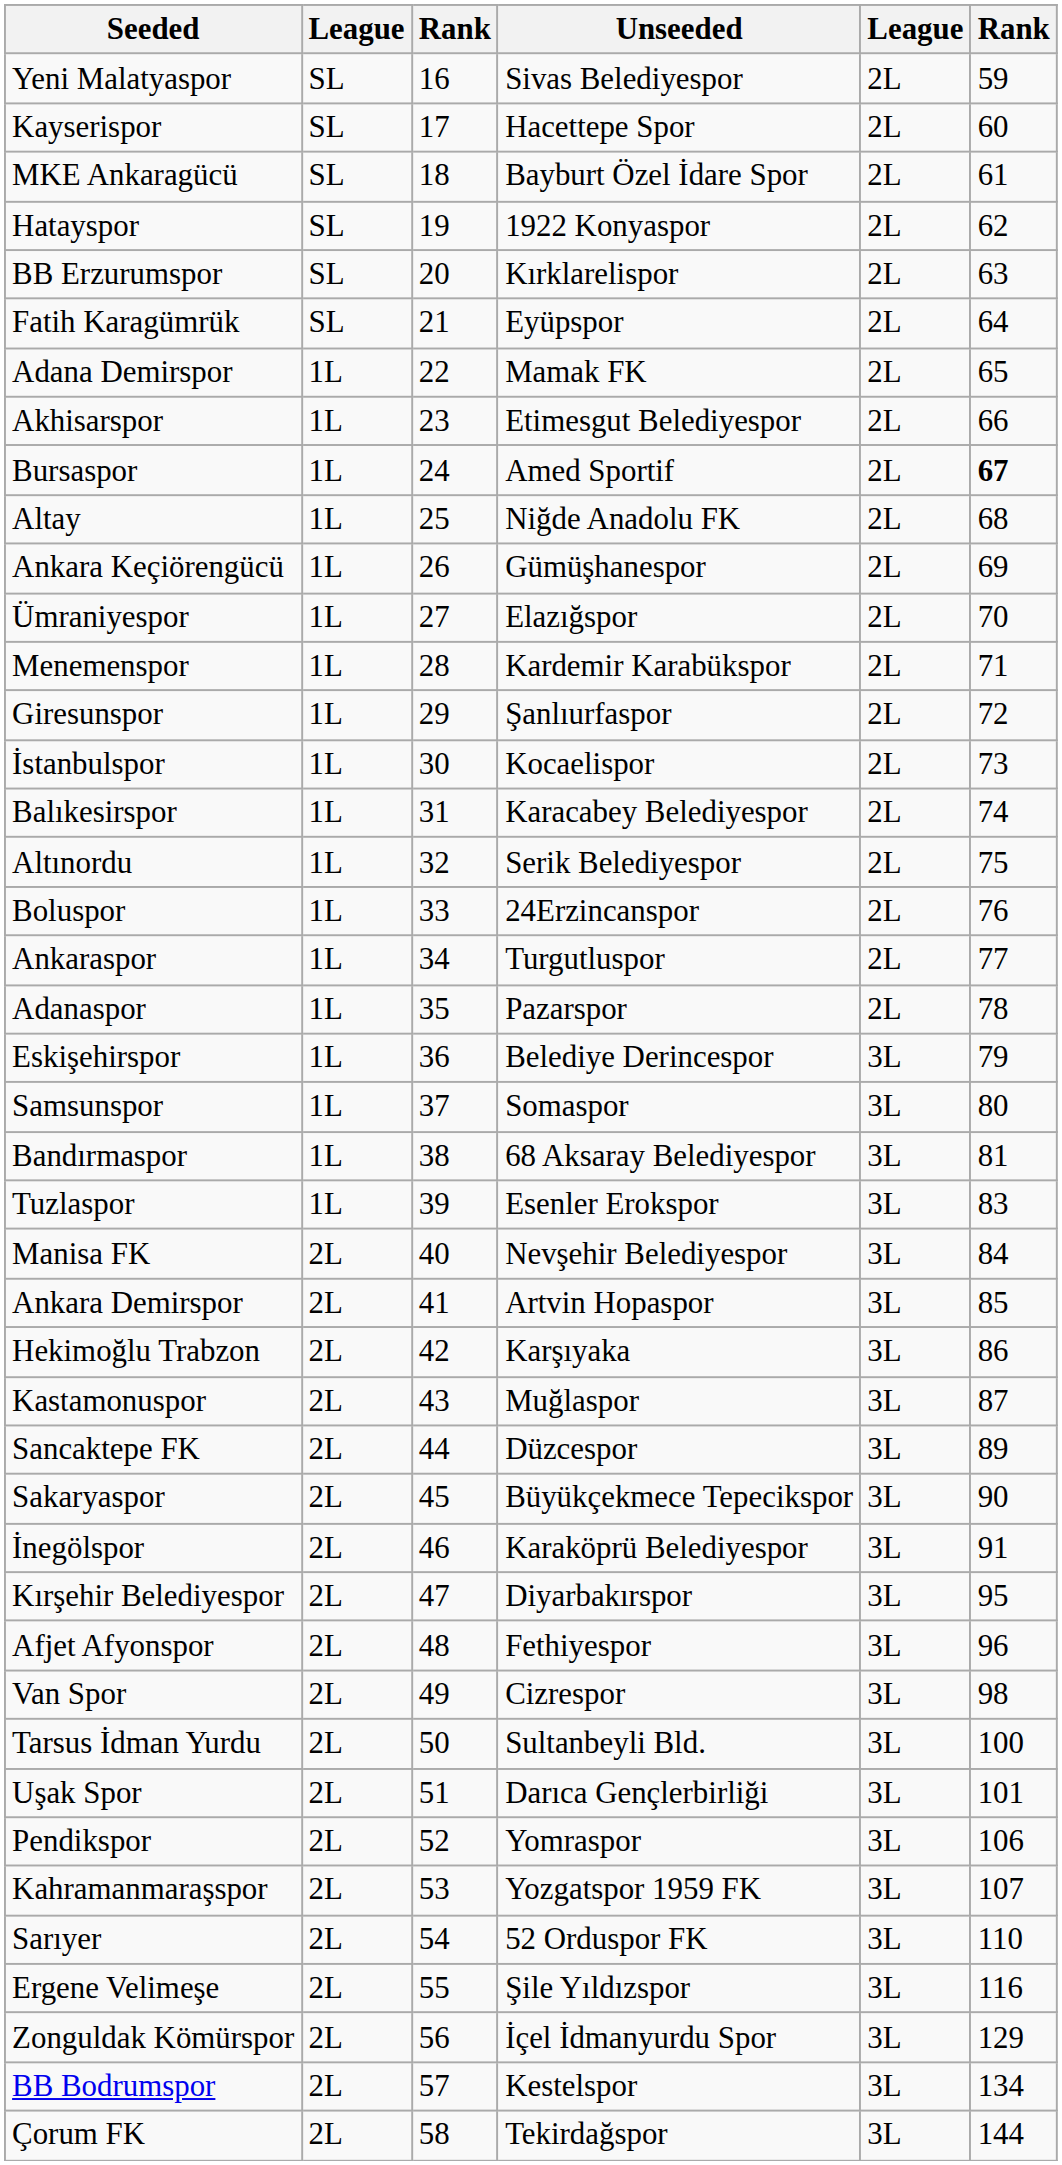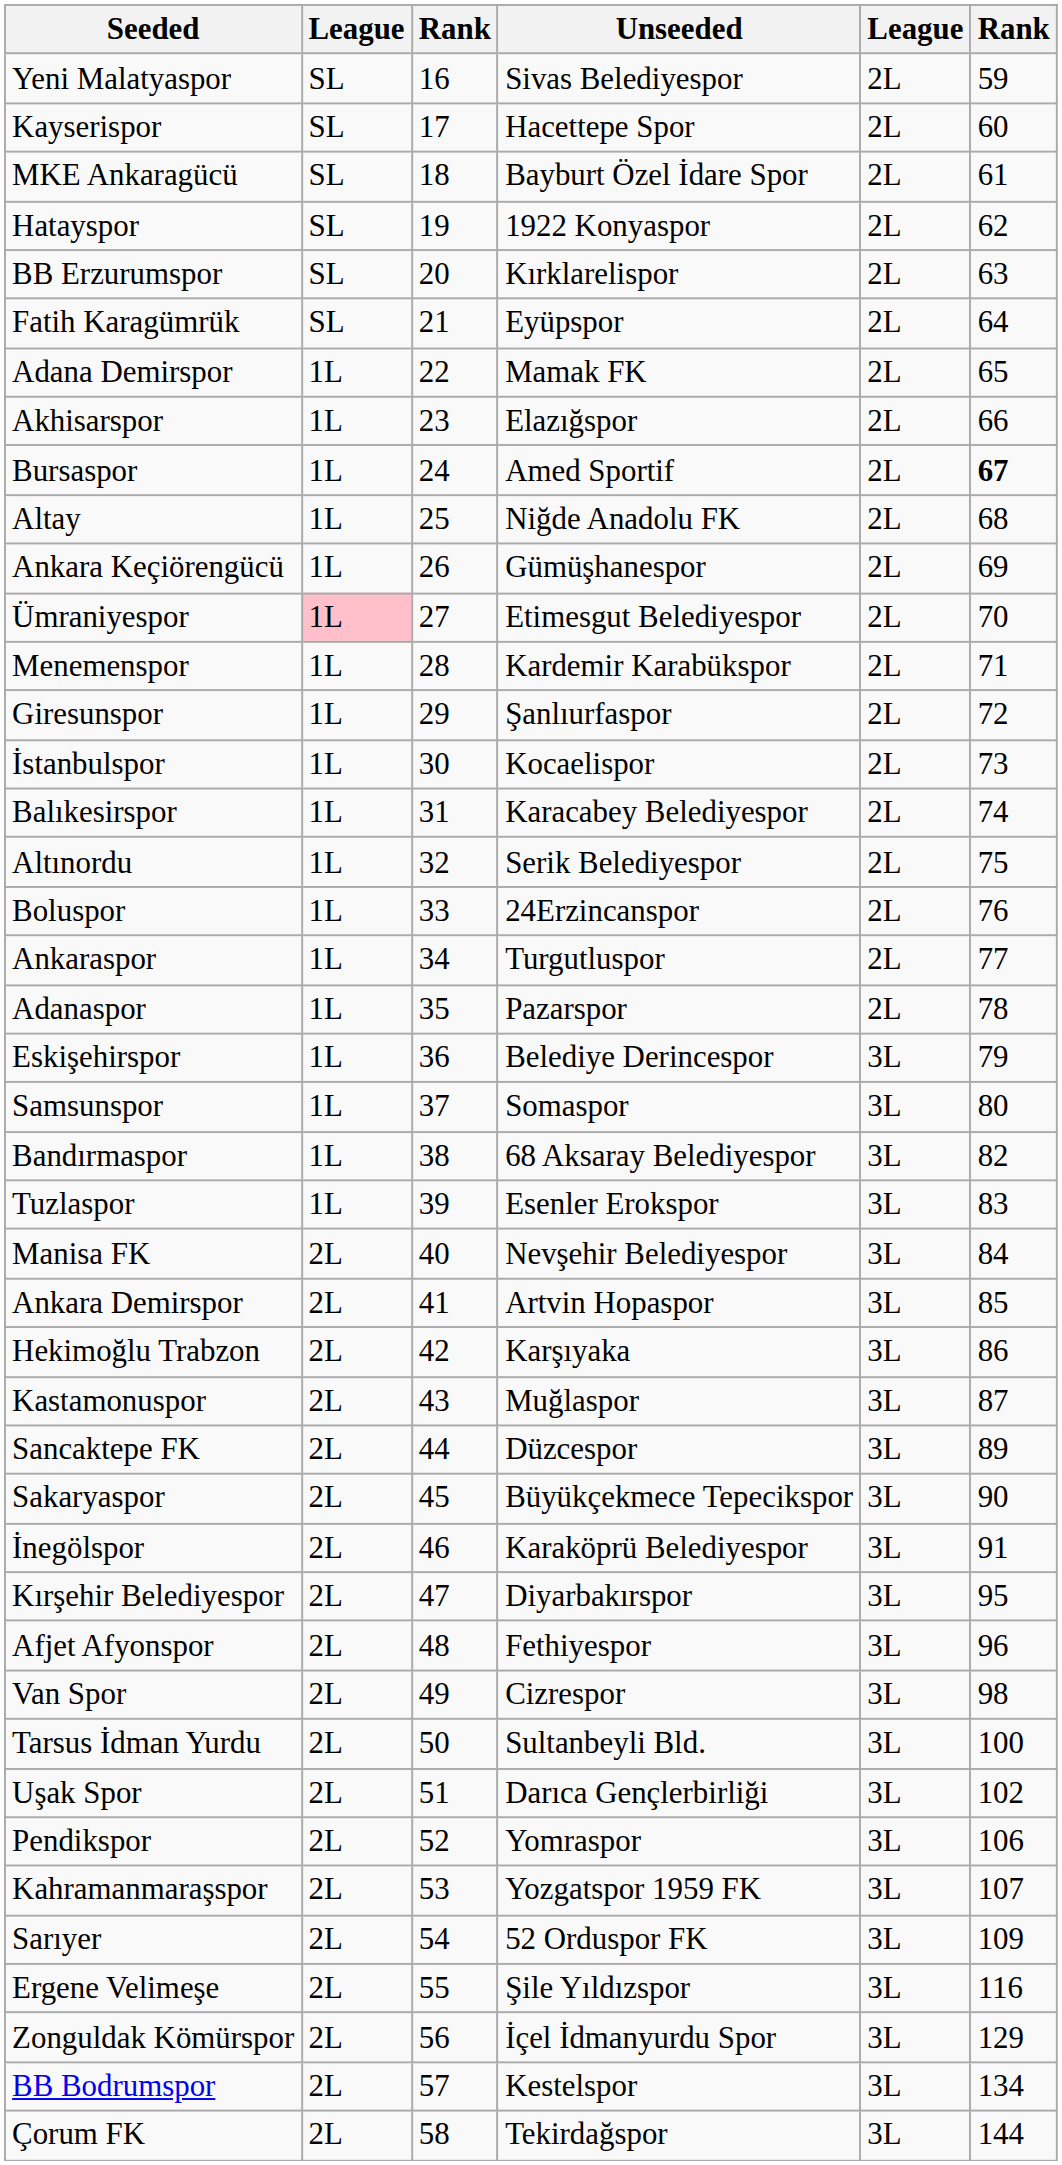Akhisarspor | Unseeded: Etimesgut Belediyespor -> Elazığspor
Ümraniyespor | column 2: no background -> pink background
Ümraniyespor | Unseeded: Elazığspor -> Etimesgut Belediyespor
Bandırmaspor | column 6: 81 -> 82
Uşak Spor | column 6: 101 -> 102
Sarıyer | column 6: 110 -> 109
